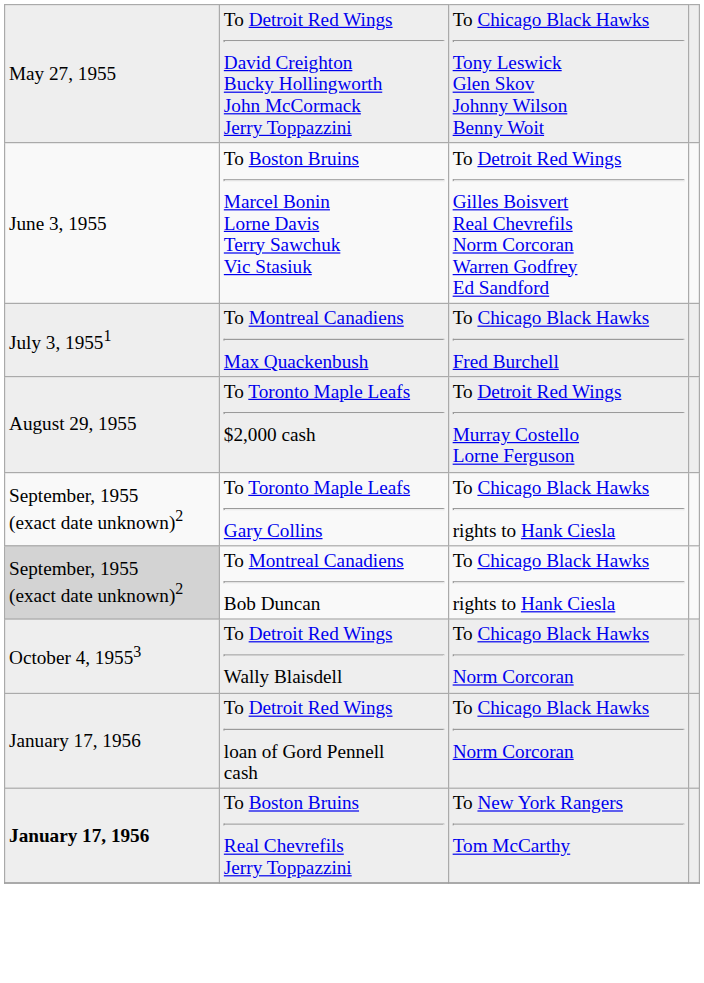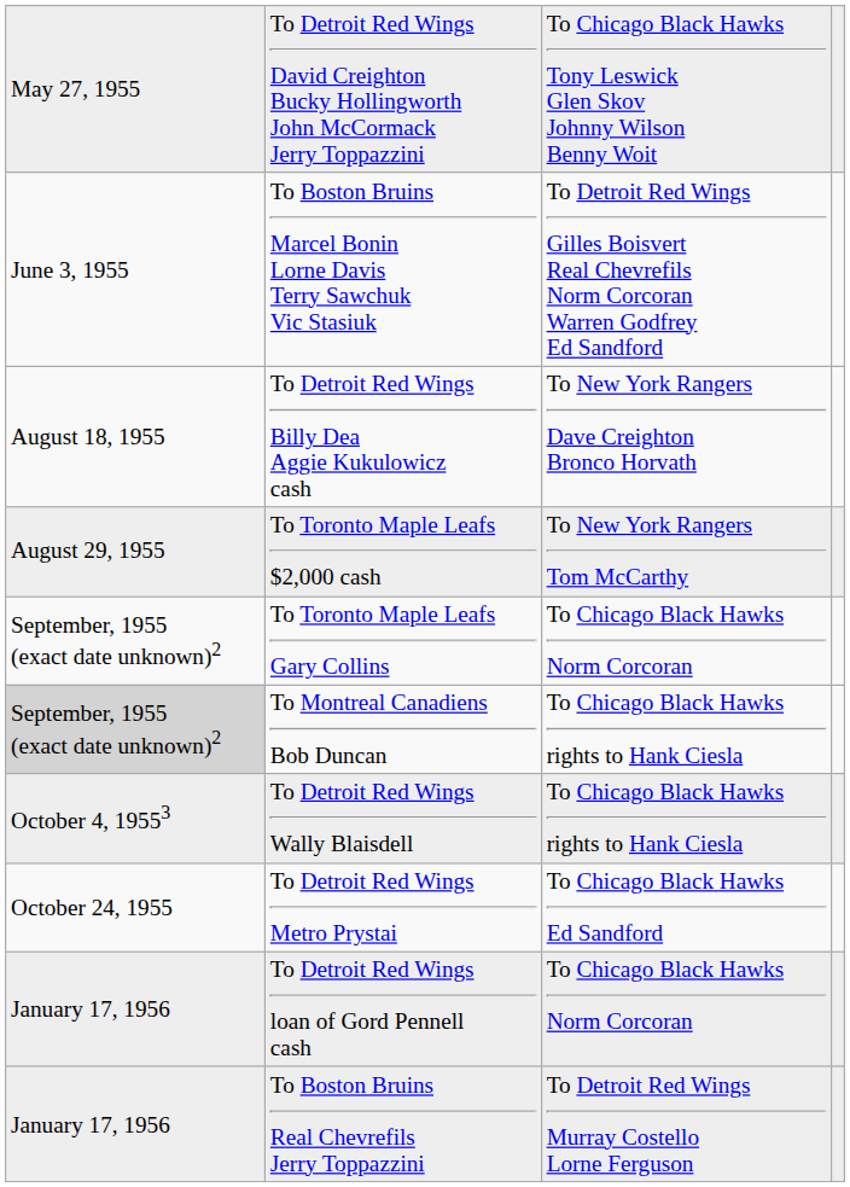- row: July 3, 19551 | To Montreal Canadiens Max Quackenbush | To Chicago Black Hawks Fred Burchell
+ row: August 18, 1955 | To Detroit Red Wings Billy Dea Aggie Kukulowicz cash | To New York Rangers Dave Creighton Bronco Horvath
To Toronto Maple Leafs $2,000 cash | column 3: To Detroit Red Wings Murray Costello Lorne Ferguson -> To New York Rangers Tom McCarthy
To Toronto Maple Leafs Gary Collins | column 3: To Chicago Black Hawks rights to Hank Ciesla -> To Chicago Black Hawks Norm Corcoran
To Detroit Red Wings Wally Blaisdell | column 3: To Chicago Black Hawks Norm Corcoran -> To Chicago Black Hawks rights to Hank Ciesla
+ row: October 24, 1955 | To Detroit Red Wings Metro Prystai | To Chicago Black Hawks Ed Sandford
To Boston Bruins Real Chevrefils Jerry Toppazzini | column 1: bold -> normal
To Boston Bruins Real Chevrefils Jerry Toppazzini | column 3: To New York Rangers Tom McCarthy -> To Detroit Red Wings Murray Costello Lorne Ferguson
